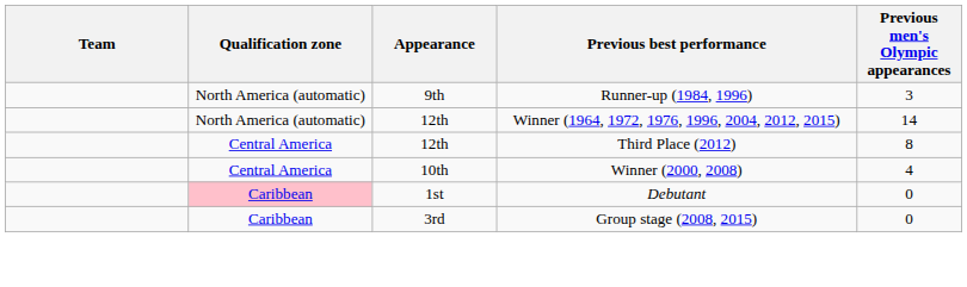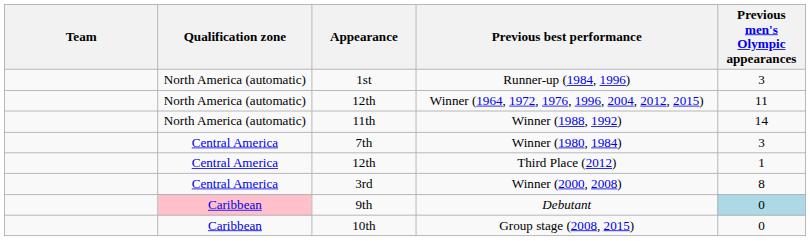Runner-up (1984, 1996) | Appearance: 9th -> 1st
Winner (1964, 1972, 1976, 1996, 2004, 2012, 2015) | Previous men's Olympic appearances: 14 -> 11
+ row: North America (automatic) | 11th | Winner (1988, 1992) | 14
+ row: Central America | 7th | Winner (1980, 1984) | 3
Third Place (2012) | Previous men's Olympic appearances: 8 -> 1
Winner (2000, 2008) | Appearance: 10th -> 3rd
Winner (2000, 2008) | Previous men's Olympic appearances: 4 -> 8
Debutant | Appearance: 1st -> 9th
Debutant | Previous men's Olympic appearances: no background -> lightblue background
Group stage (2008, 2015) | Appearance: 3rd -> 10th
